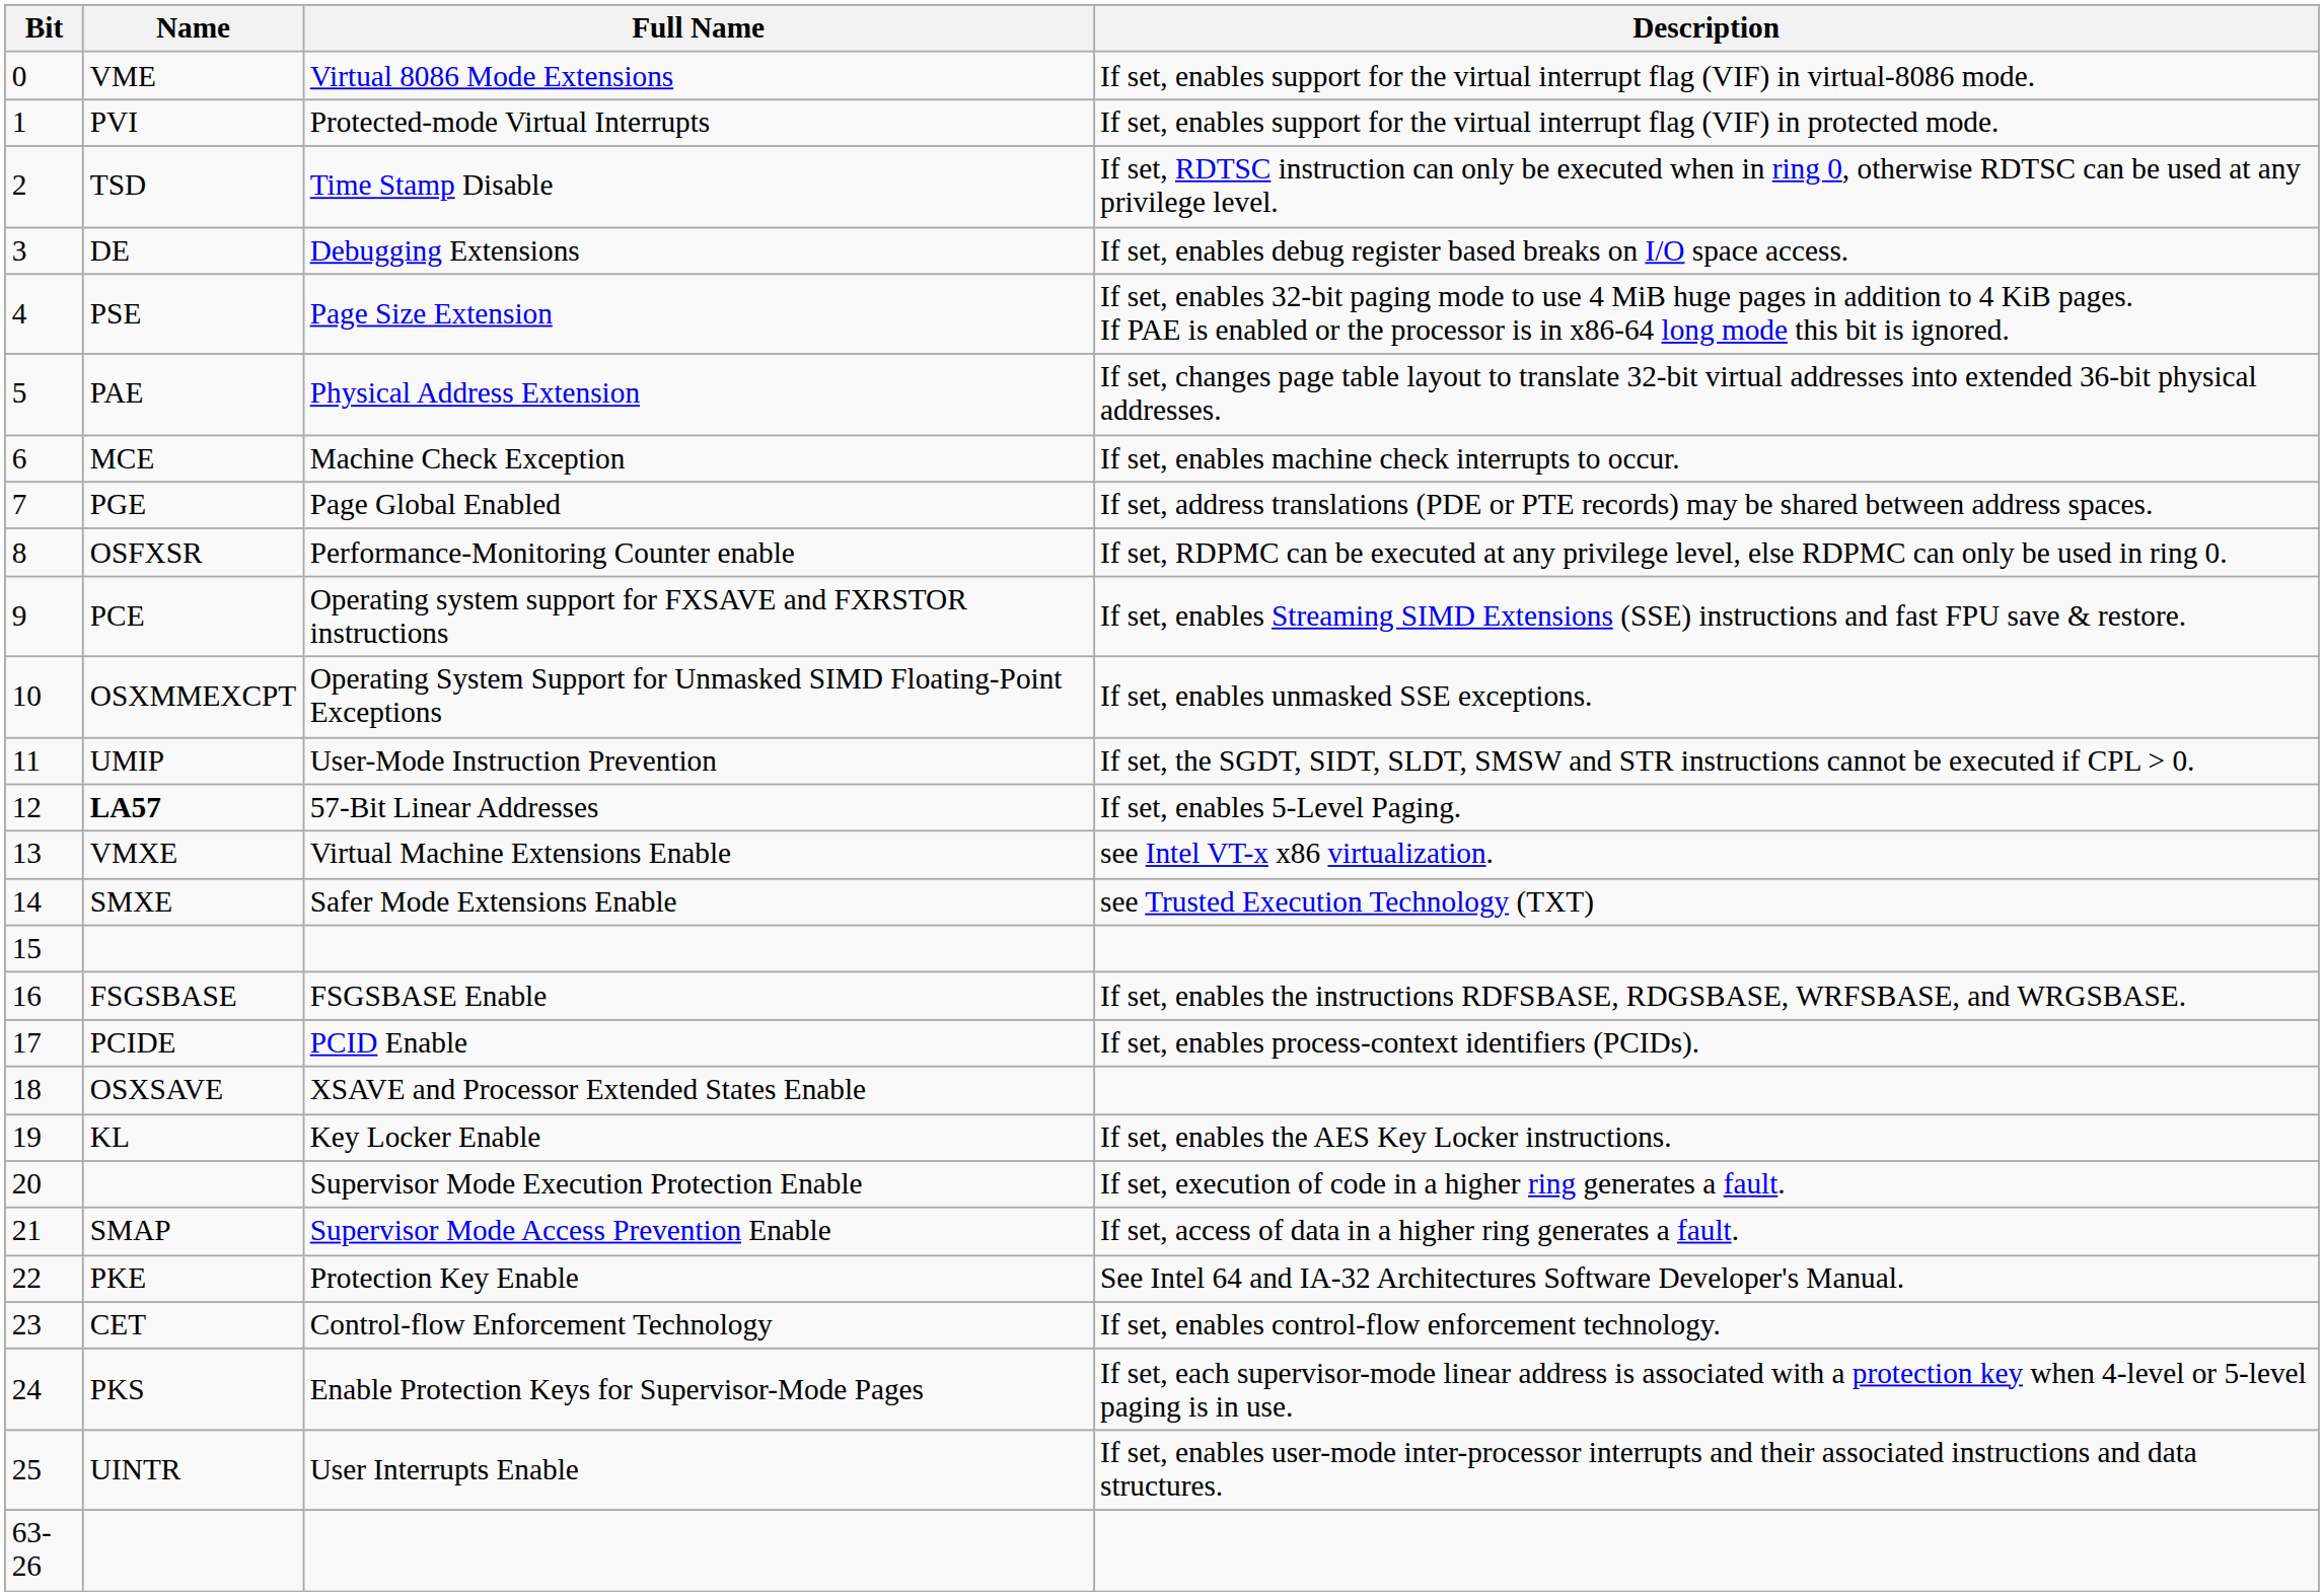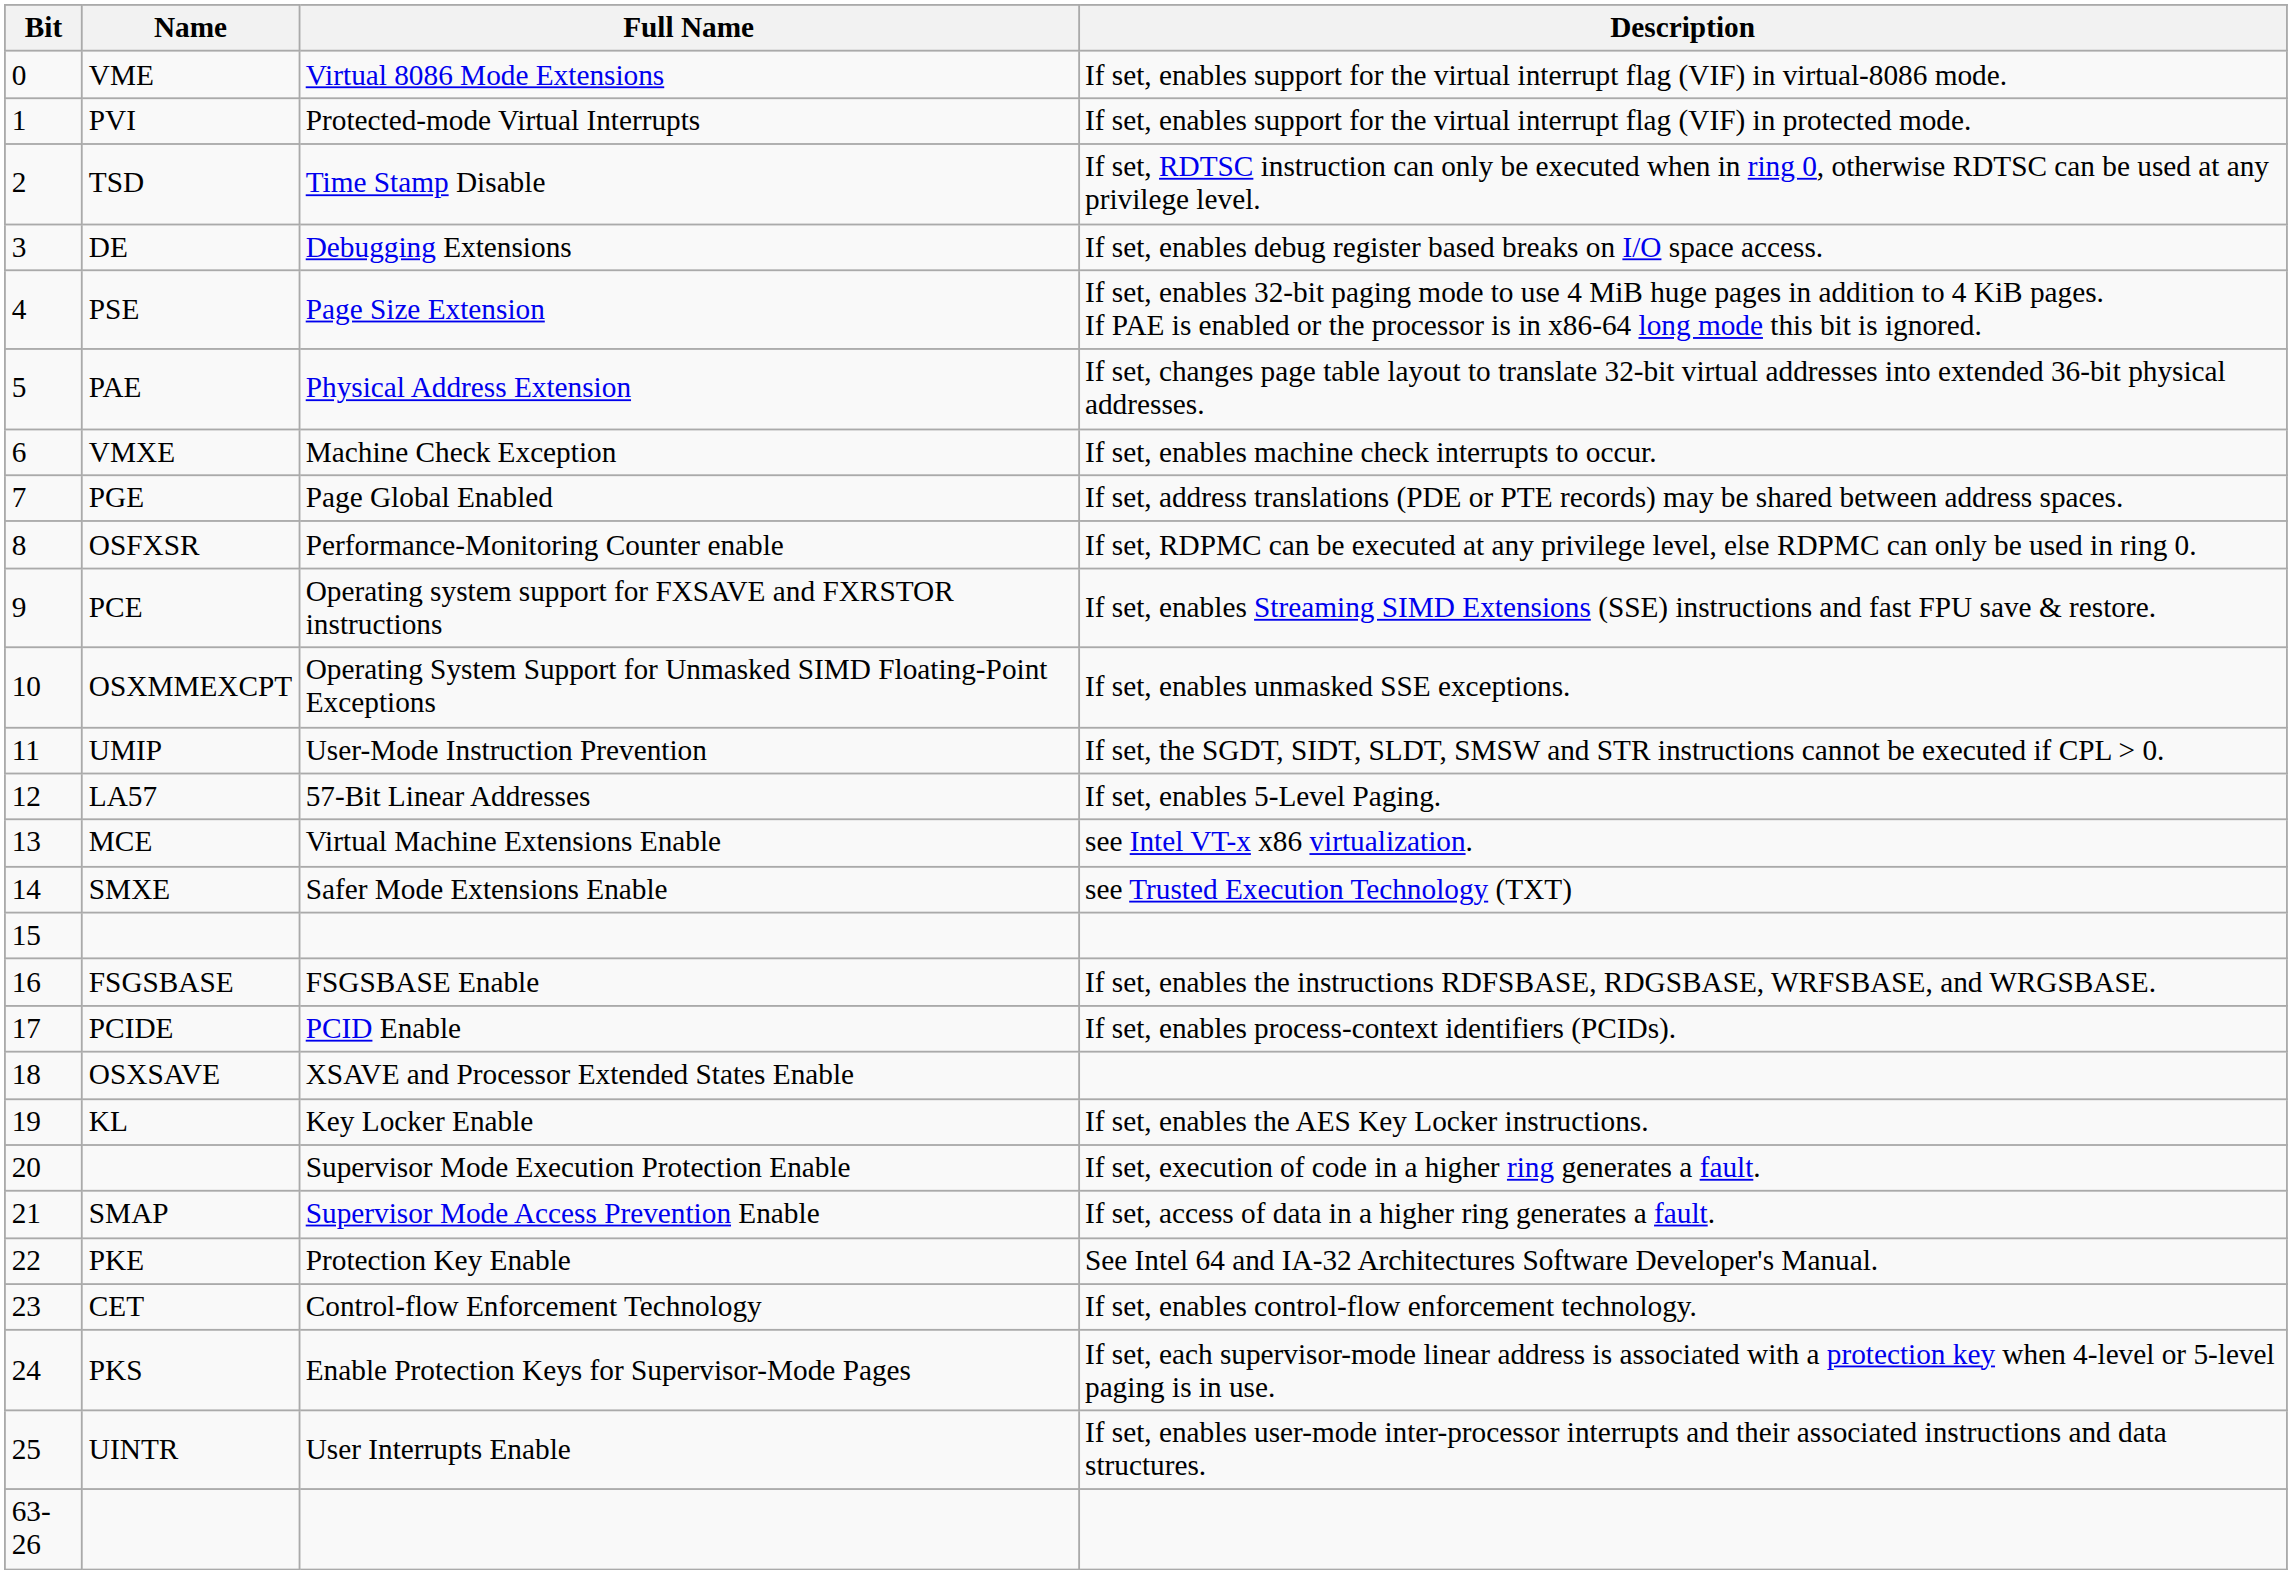Machine Check Exception | Name: MCE -> VMXE
57-Bit Linear Addresses | Name: bold -> normal
Virtual Machine Extensions Enable | Name: VMXE -> MCE
